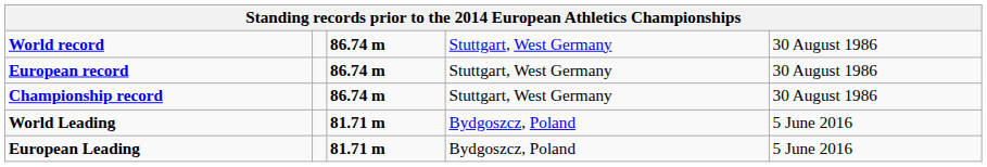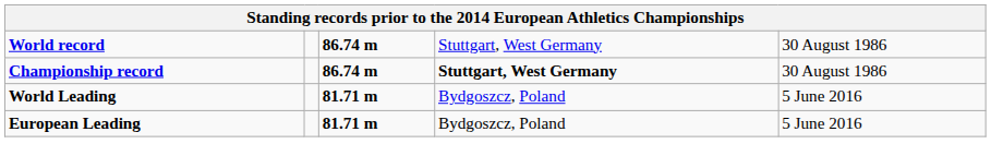- row: European record | 86.74 m | Stuttgart, West Germany | 30 August 1986
Championship record | column 4: normal -> bold
